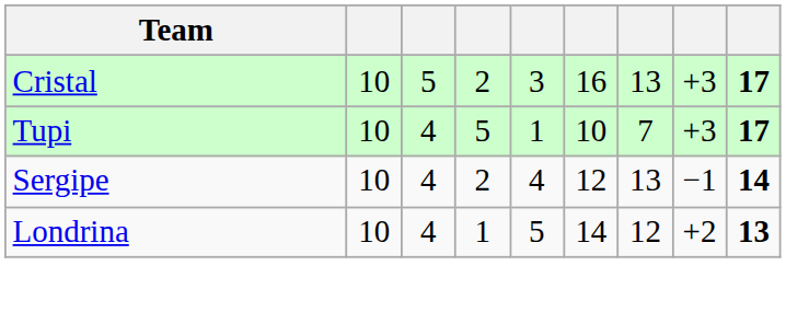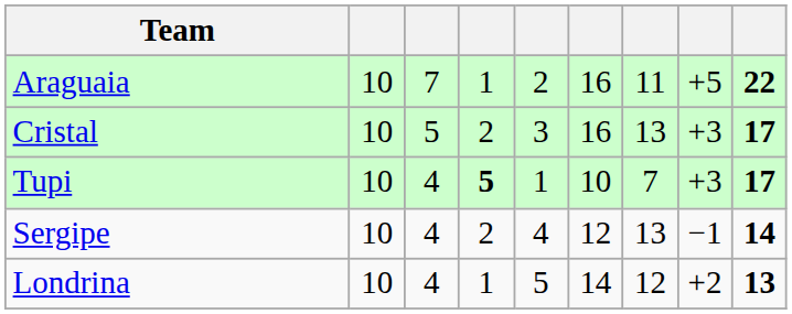+ row: Araguaia | 10 | 7 | 1 | 2 | 16 | 11 | +5 | 22
Tupi | column 4: normal -> bold
